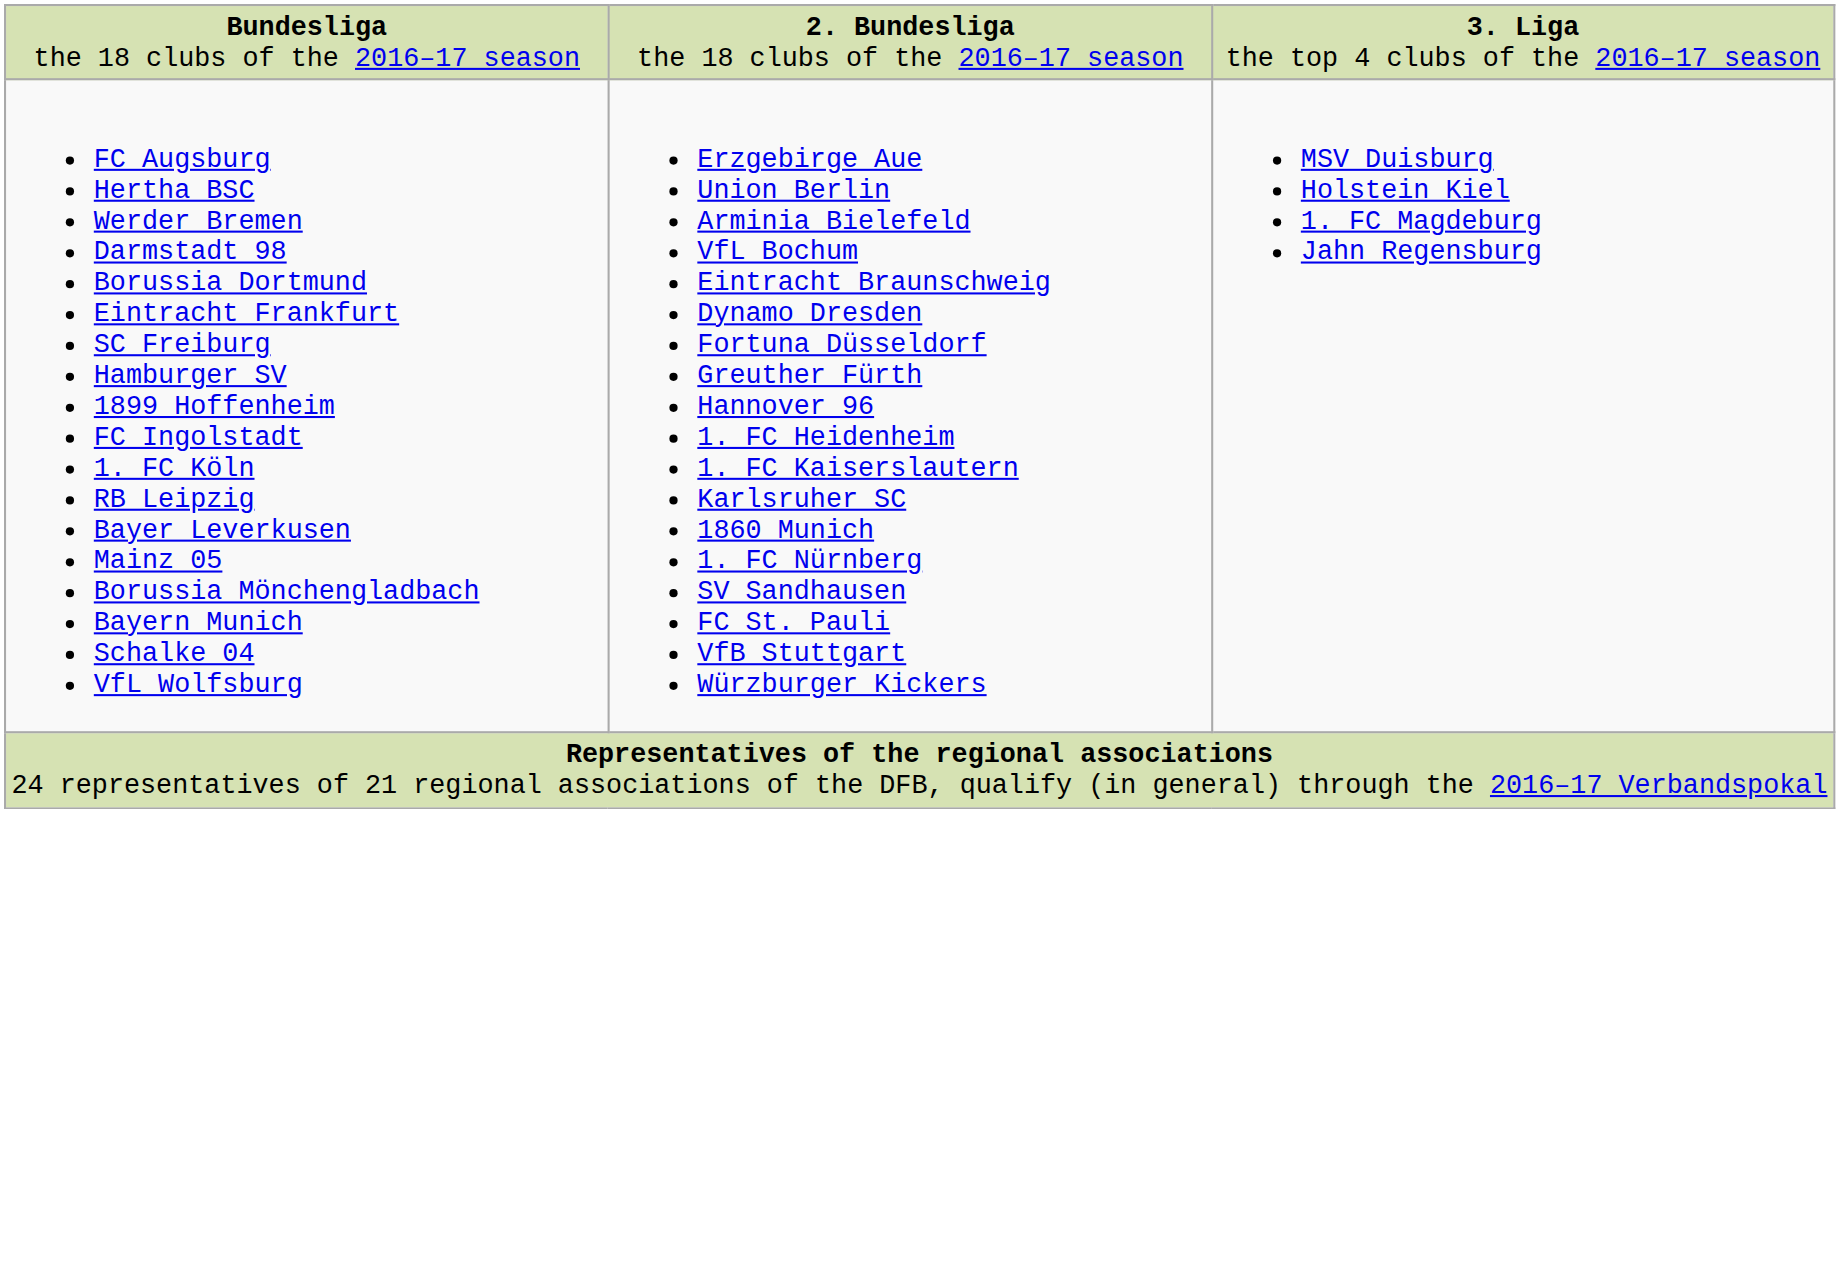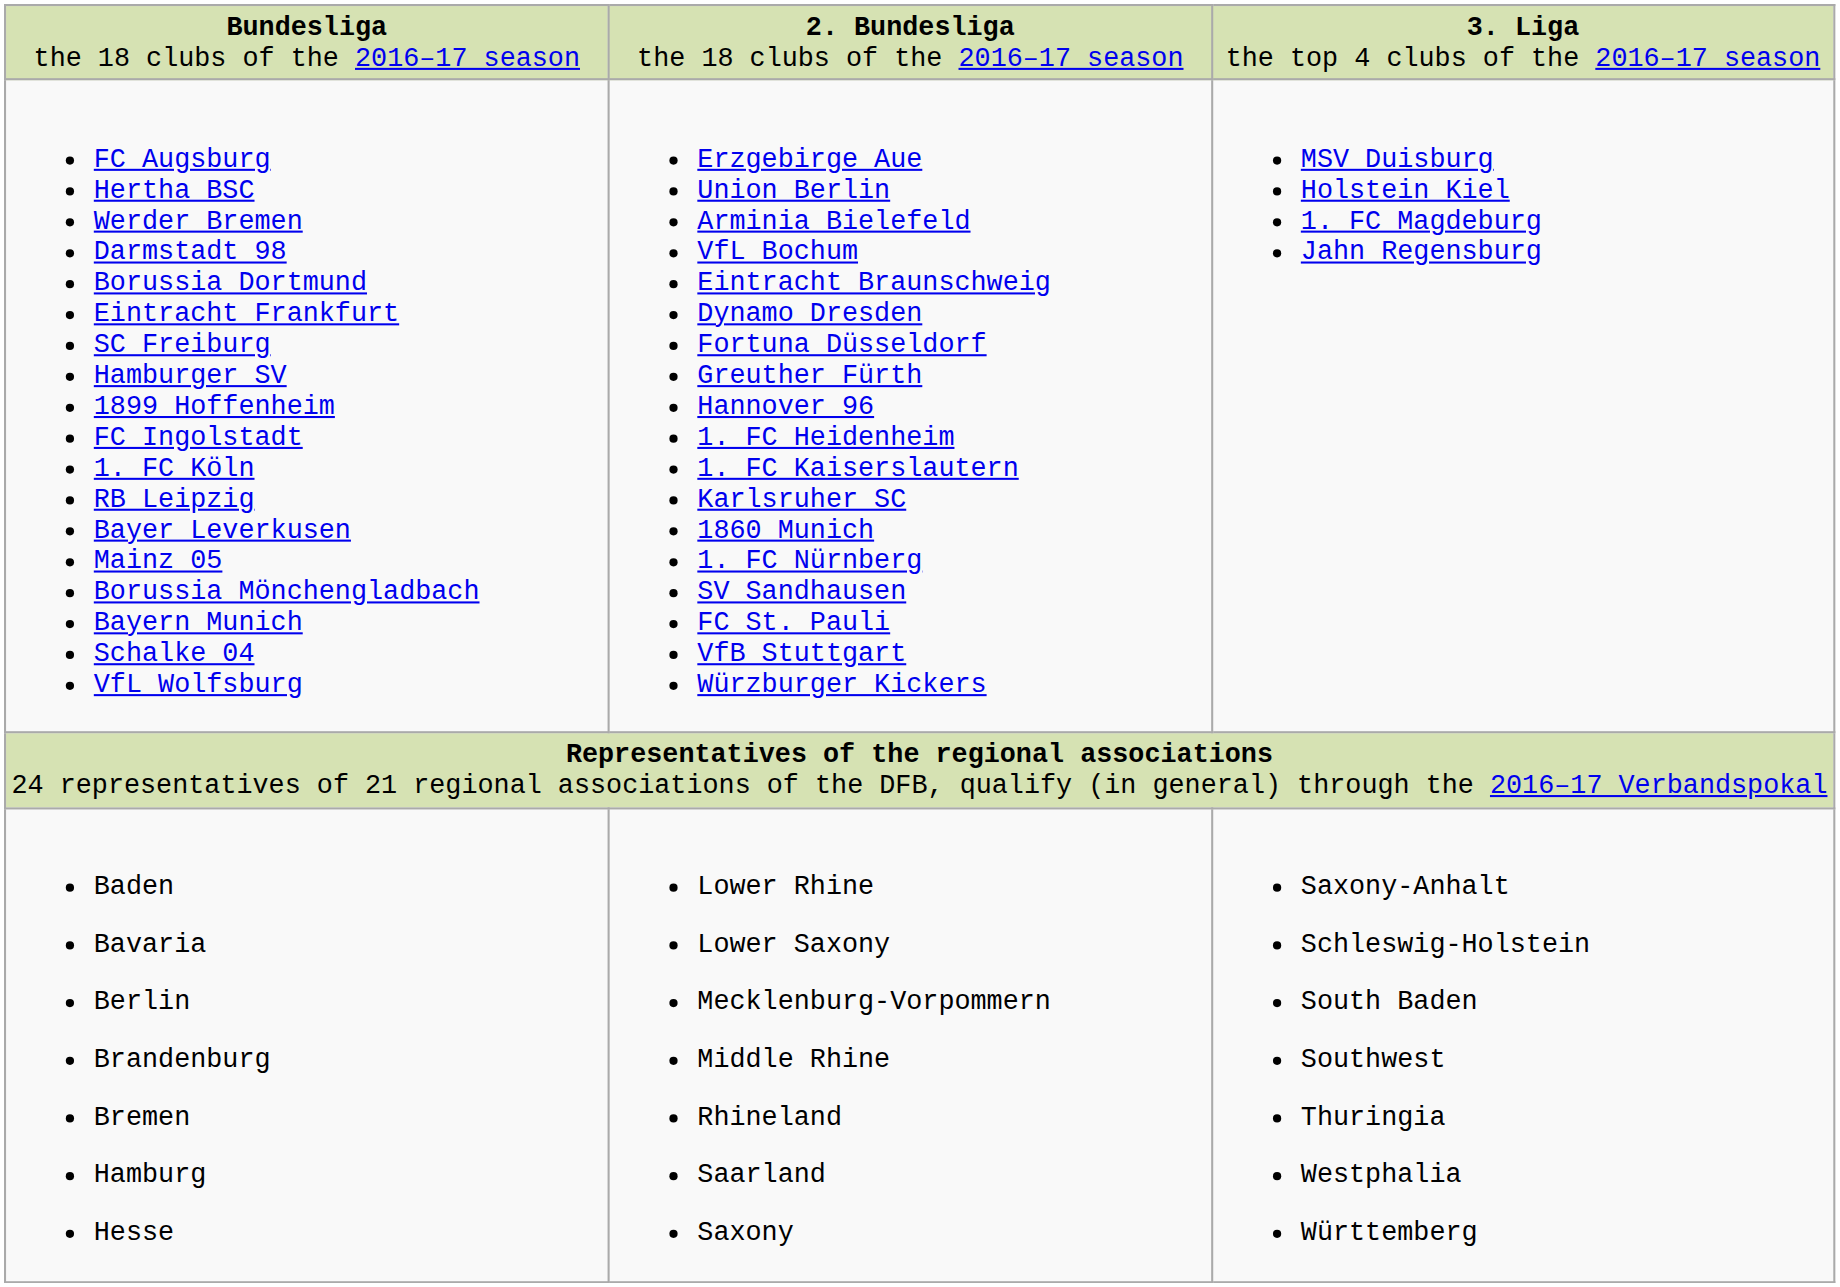+ row: Baden Bavaria Berlin Brandenburg Bremen Hamburg Hesse | Lower Rhine Lower Saxony Mecklenburg-Vorpommern Middle Rhine Rhineland Saarland Saxony | Saxony-Anhalt Schleswig-Holstein South Baden Southwest Thuringia Westphalia Württemberg
